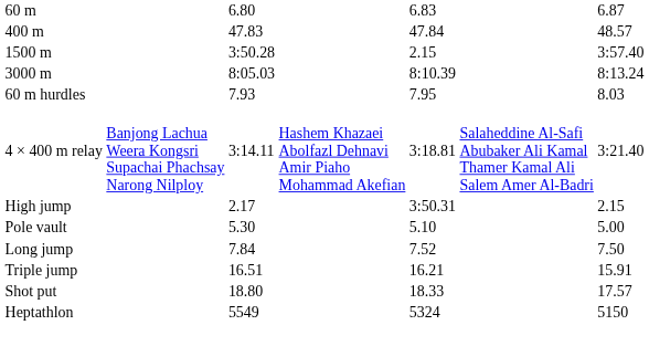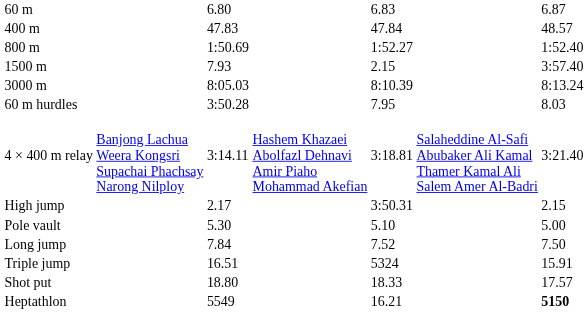+ row: 800 m | 1:50.69 | 1:52.27 | 1:52.40
1500 m | column 3: 3:50.28 -> 7.93
60 m hurdles | column 3: 7.93 -> 3:50.28
Triple jump | column 5: 16.21 -> 5324
Heptathlon | column 5: 5324 -> 16.21
Heptathlon | column 7: normal -> bold
